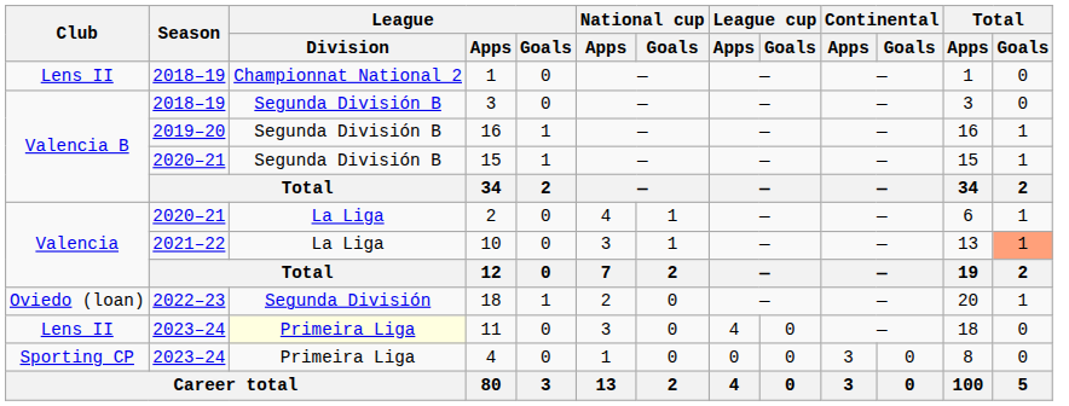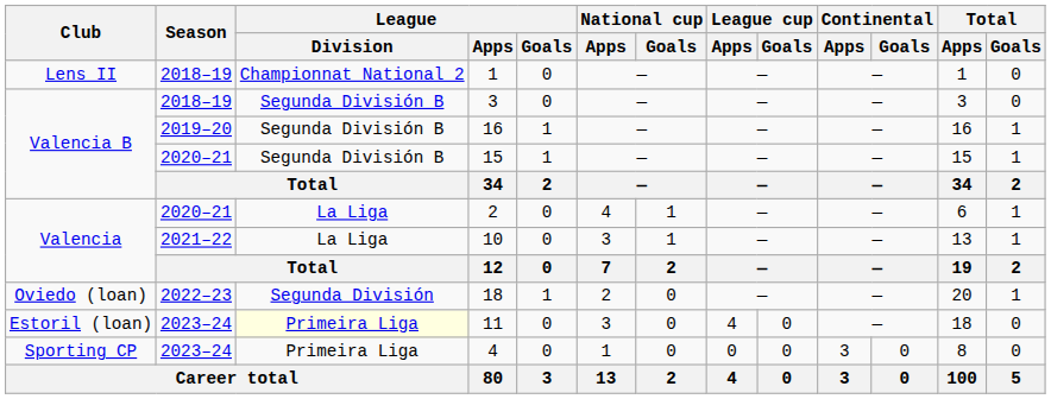10 | Total / Goals: lightsalmon background -> no background
11 | Club: Lens II -> Estoril (loan)
